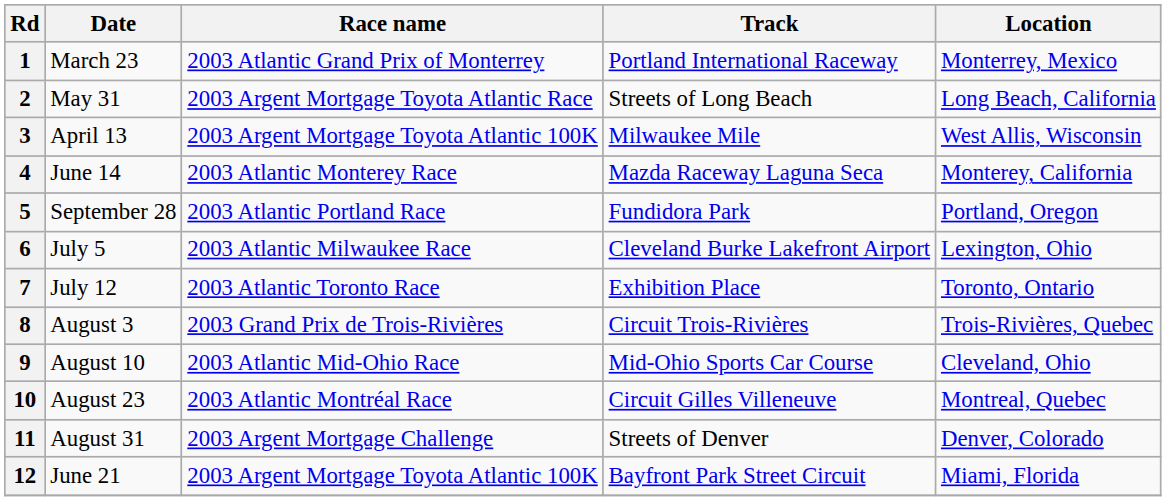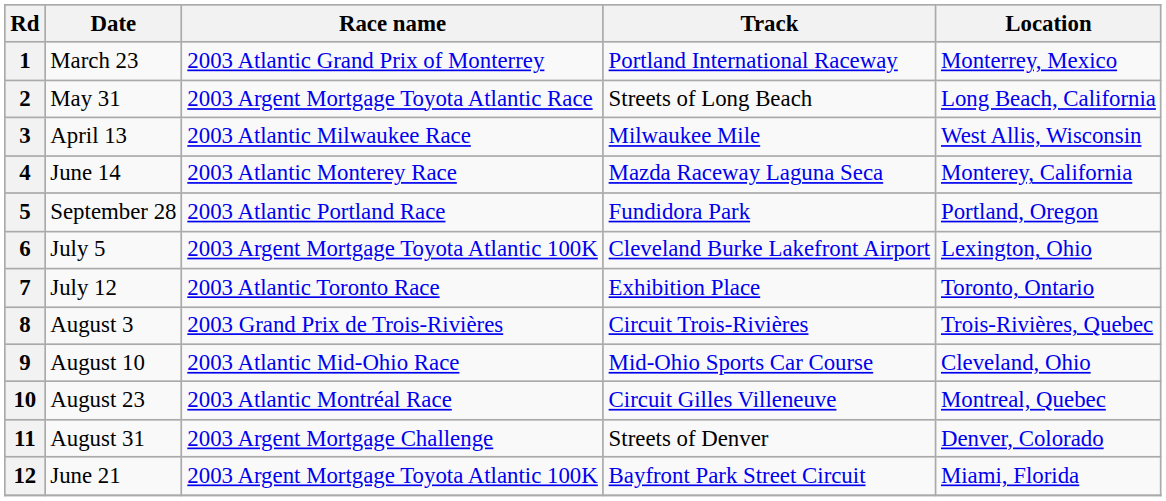3 | Race name: 2003 Argent Mortgage Toyota Atlantic 100K -> 2003 Atlantic Milwaukee Race
6 | Race name: 2003 Atlantic Milwaukee Race -> 2003 Argent Mortgage Toyota Atlantic 100K
